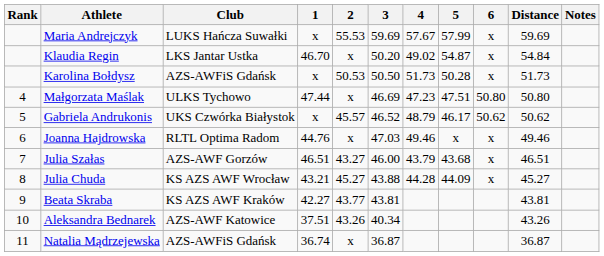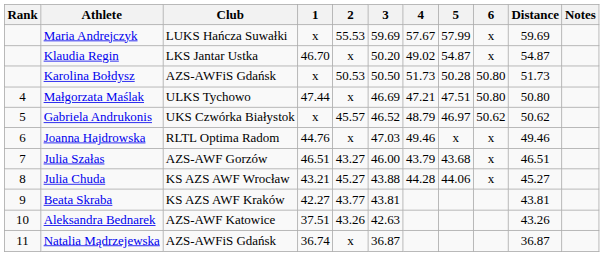Klaudia Regin | Distance: 54.84 -> 54.87
Karolina Bołdysz | 6: x -> 50.80
Małgorzata Maślak | 4: 47.23 -> 47.21
Gabriela Andrukonis | 5: 46.17 -> 46.97
Julia Chuda | 5: 44.09 -> 44.06
Aleksandra Bednarek | 3: 40.34 -> 42.63
